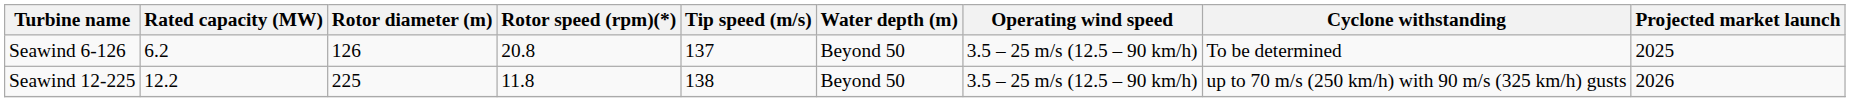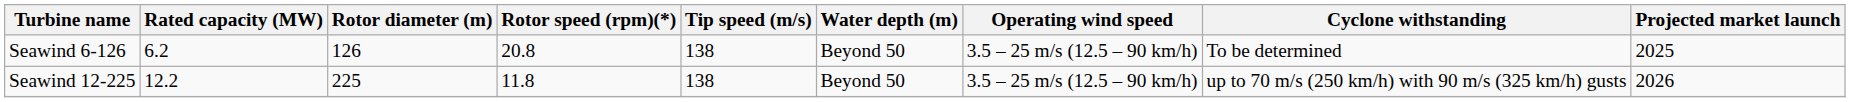Seawind 6-126 | Tip speed (m/s): 137 -> 138
